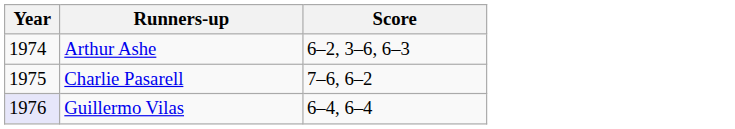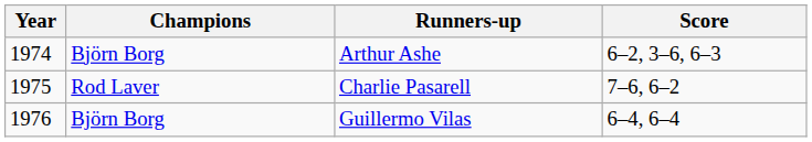+ column: Champions | Björn Borg | Rod Laver | Björn Borg
Guillermo Vilas | Year: lavender background -> no background
